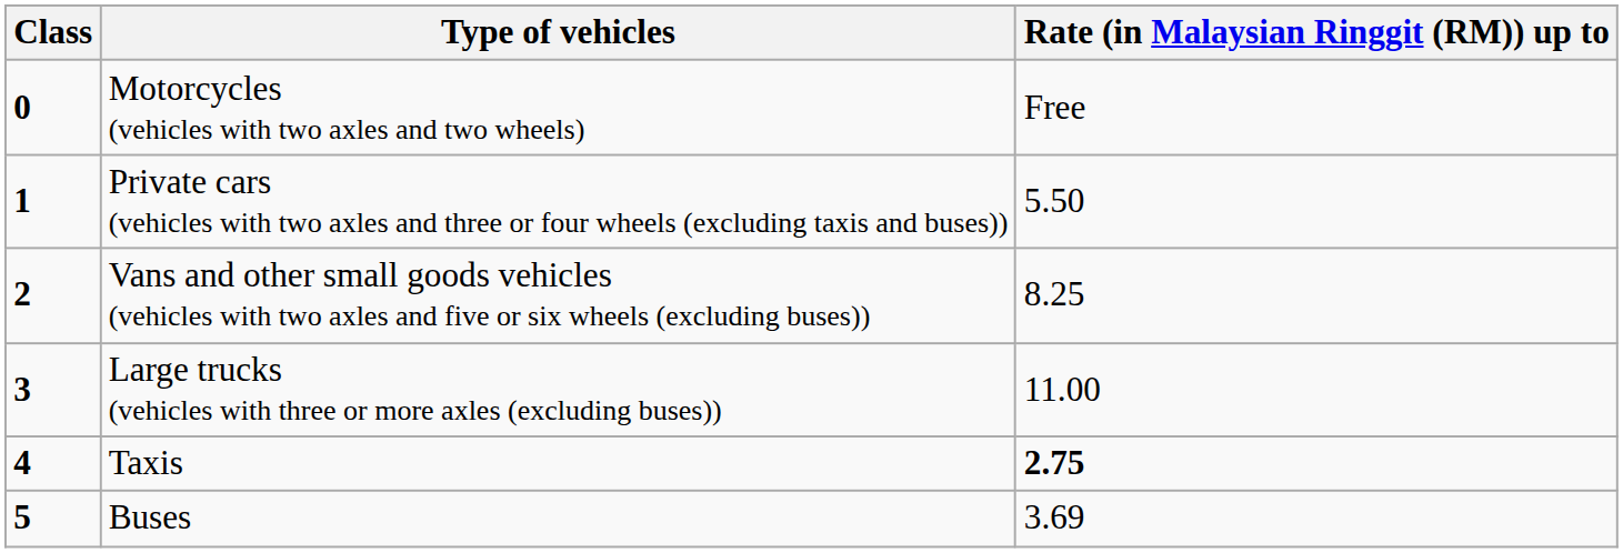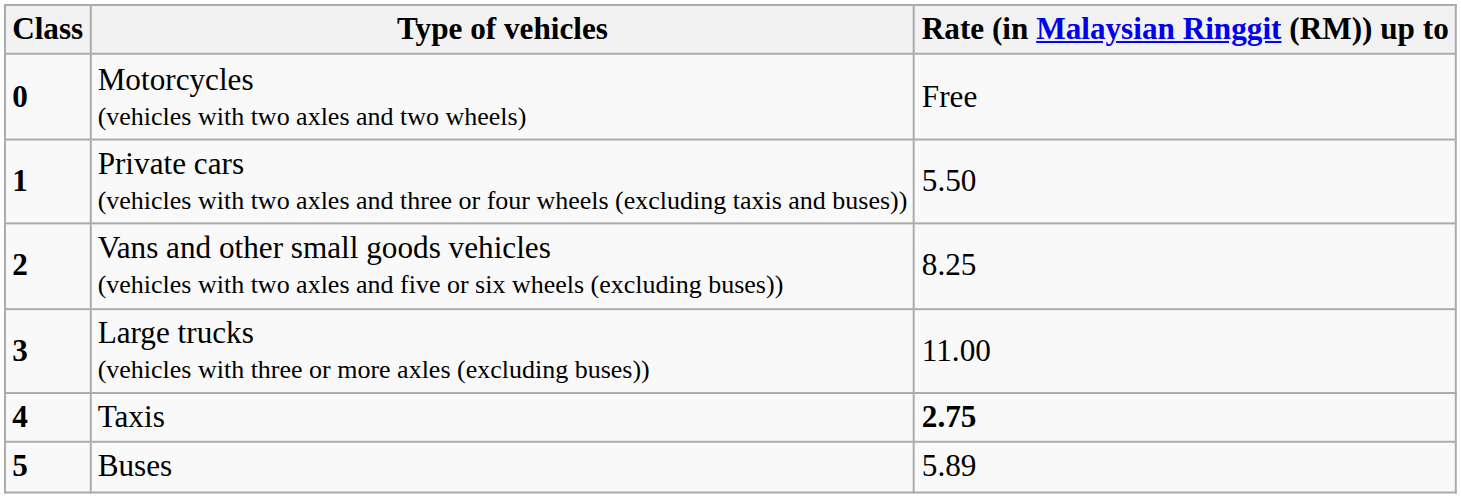Buses | Rate (in Malaysian Ringgit (RM)) up to: 3.69 -> 5.89
